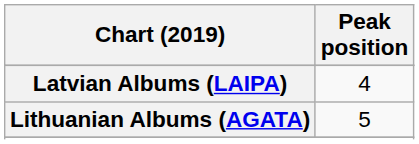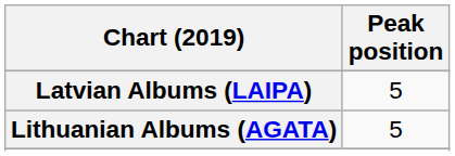Latvian Albums (LAIPA) | Peak position: 4 -> 5
